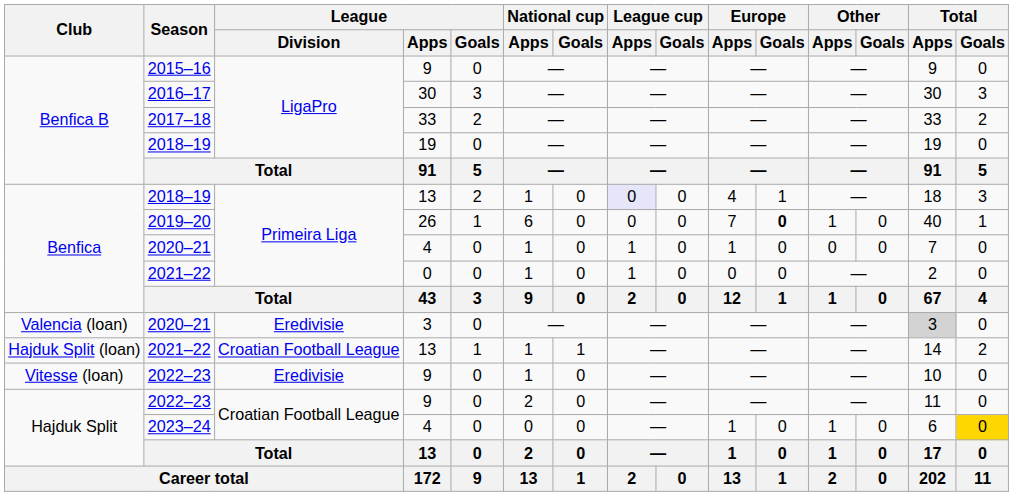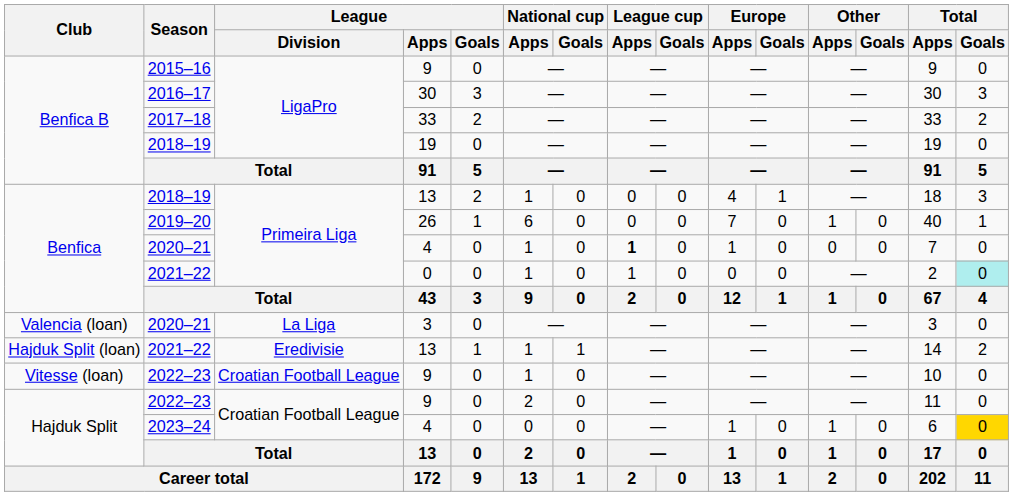Benfica / 2018–19 | League cup / Apps: lavender background -> no background
2019–20 | Europe / Goals: bold -> normal
Benfica / 2020–21 | League cup / Apps: normal -> bold
Benfica / 2021–22 | Total / Goals: no background -> paleturquoise background
Valencia (loan) / 2020–21 | League / Division: Eredivisie -> La Liga
Valencia (loan) / 2020–21 | Total / Apps: lightgrey background -> no background
Hajduk Split (loan) / 2021–22 | League / Division: Croatian Football League -> Eredivisie
Vitesse (loan) / 2022–23 | League / Division: Eredivisie -> Croatian Football League
